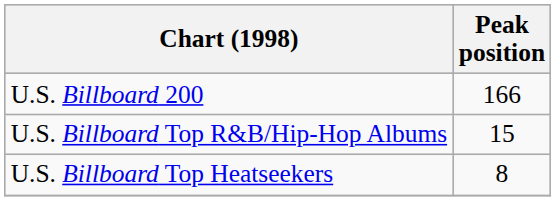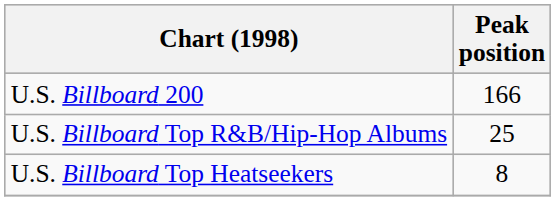U.S. Billboard Top R&B/Hip-Hop Albums | Peak position: 15 -> 25
